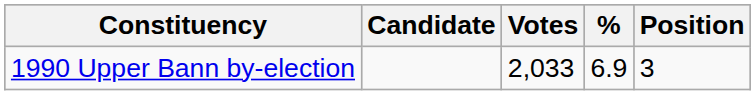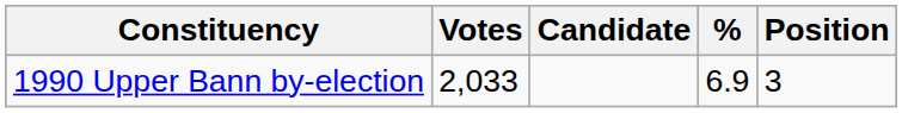columns swapped: Candidate <-> Votes
